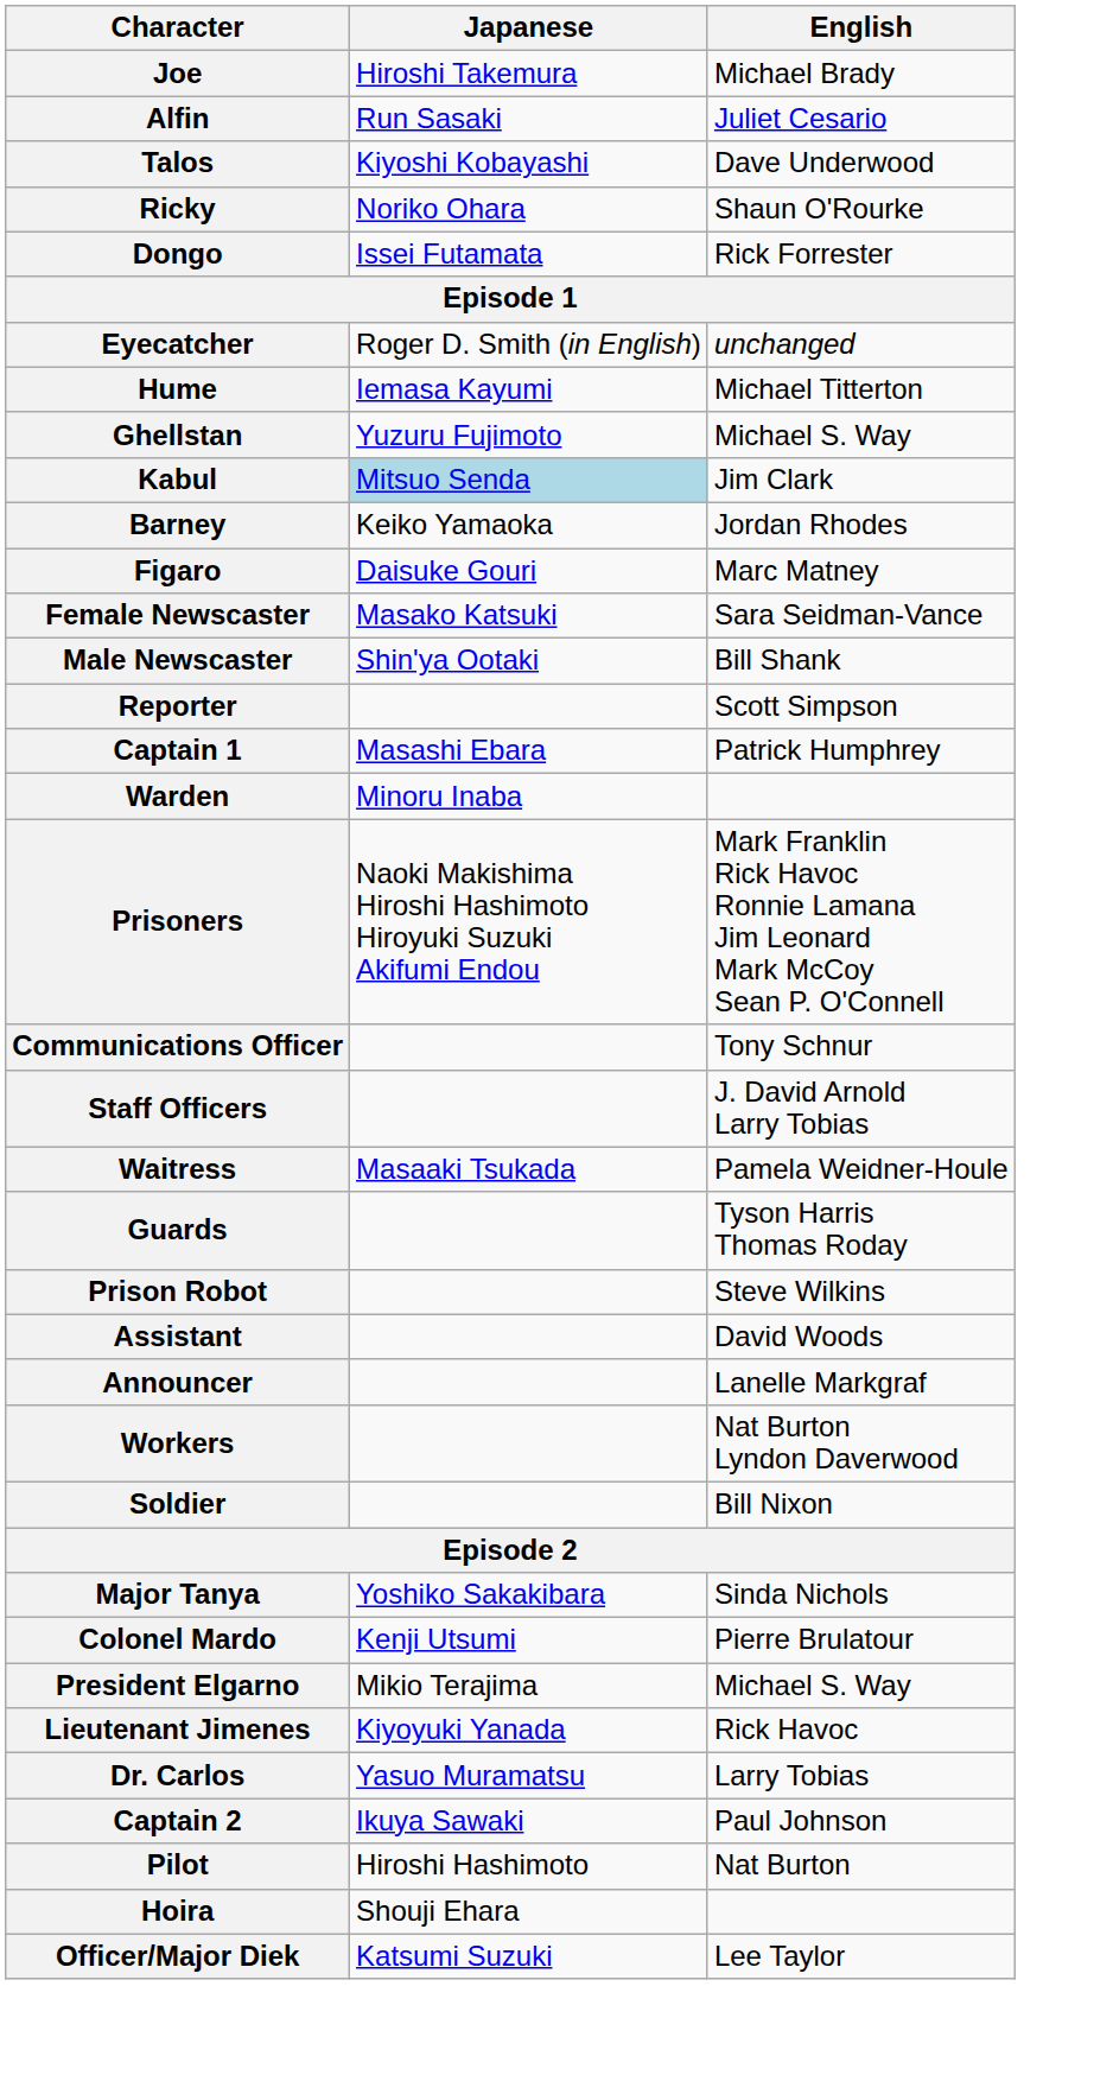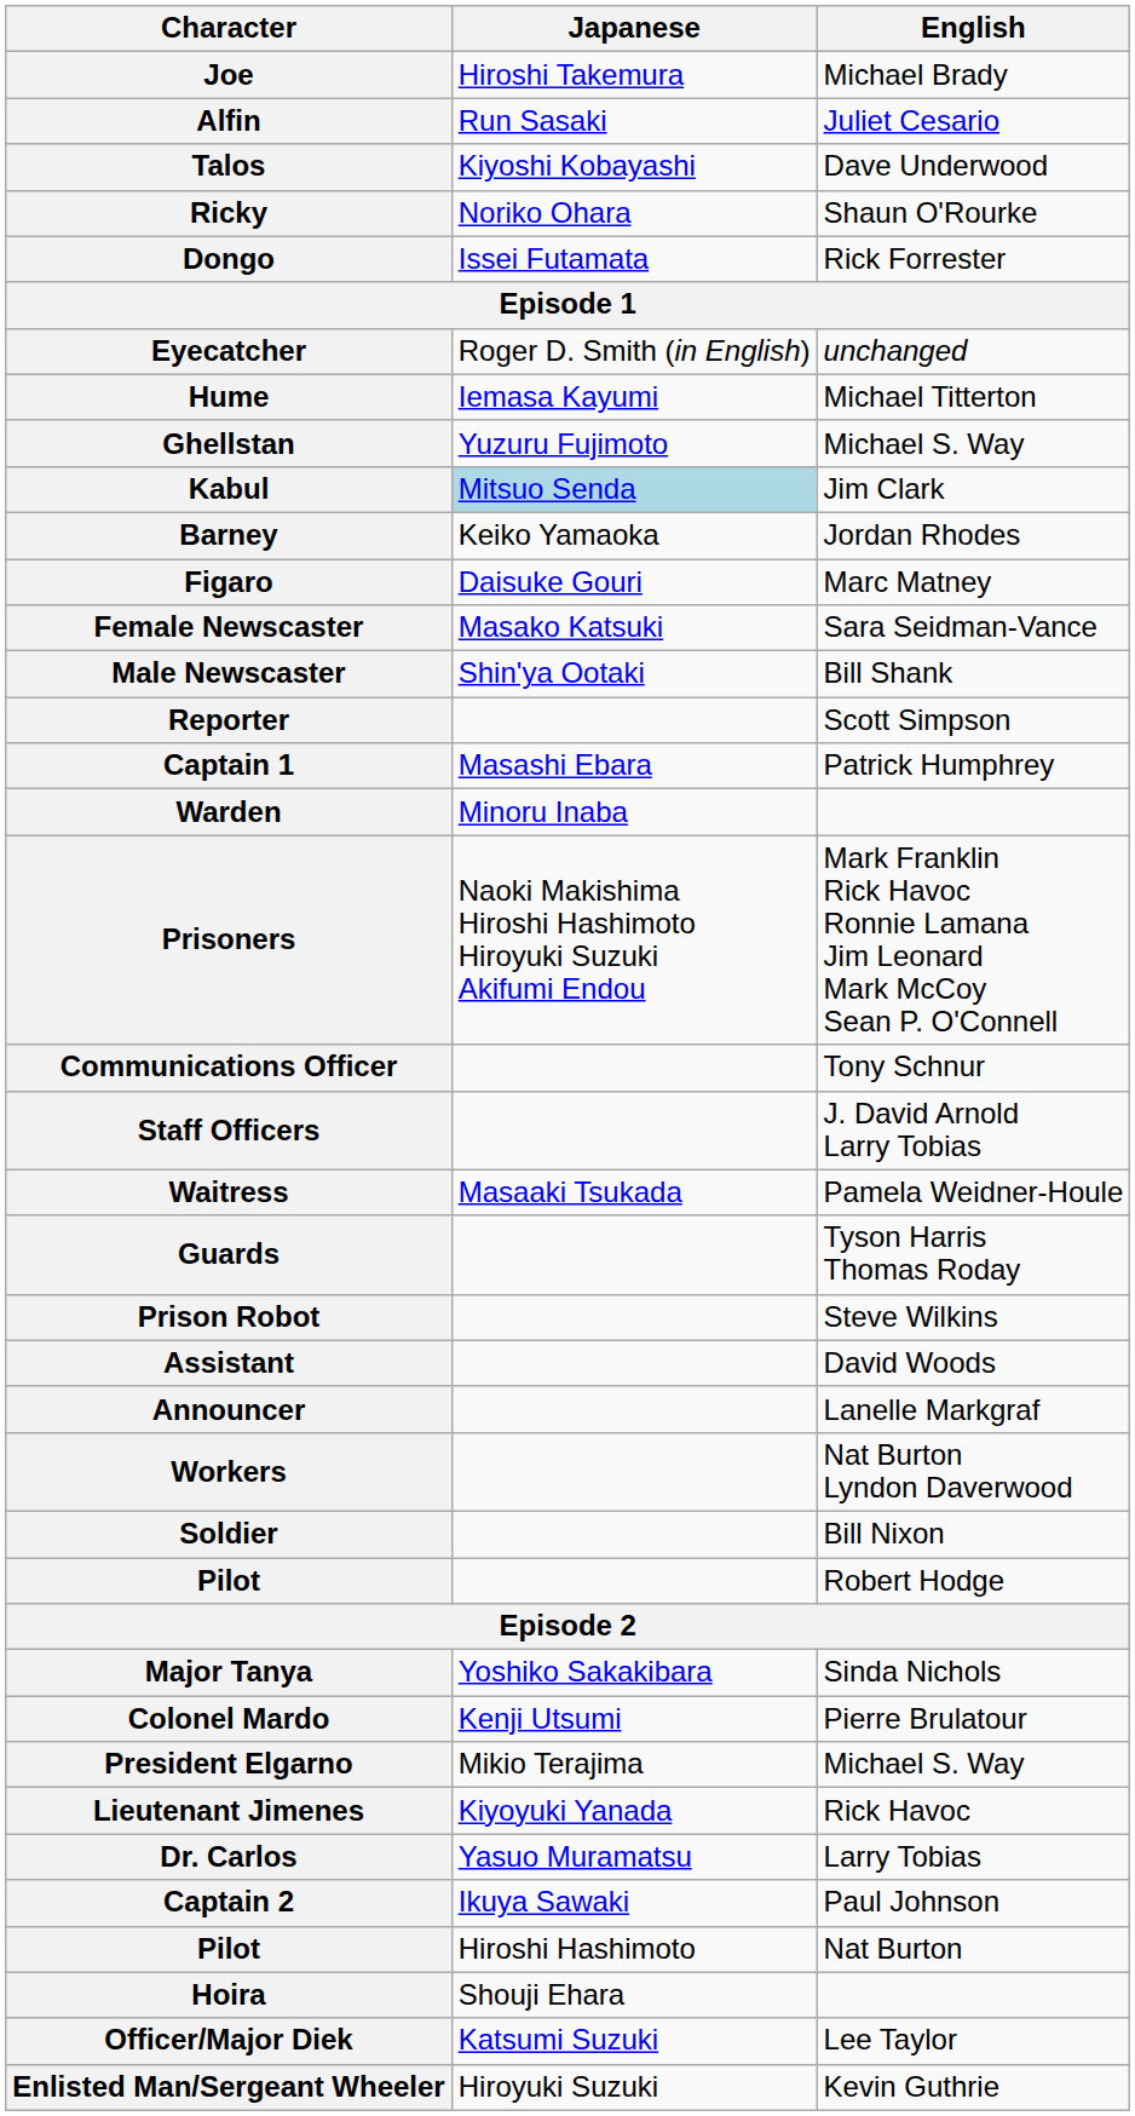+ row: Pilot | Robert Hodge
+ row: Enlisted Man/Sergeant Wheeler | Hiroyuki Suzuki | Kevin Guthrie
